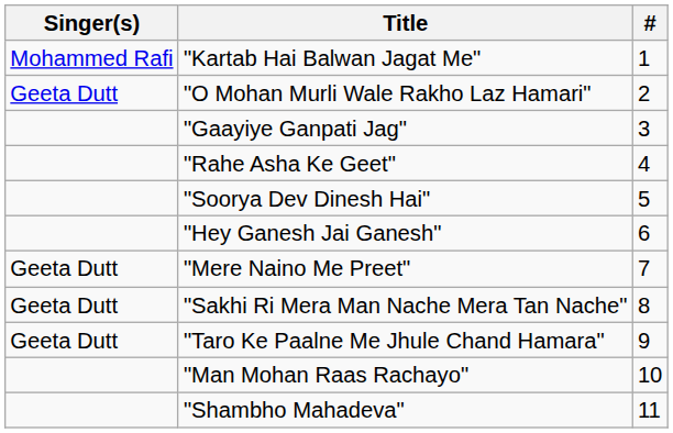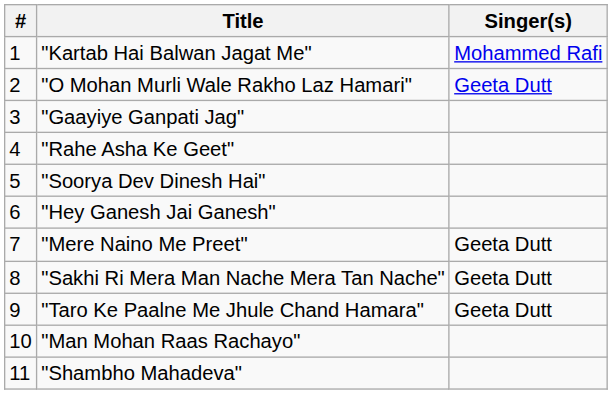columns swapped: # <-> Singer(s)
